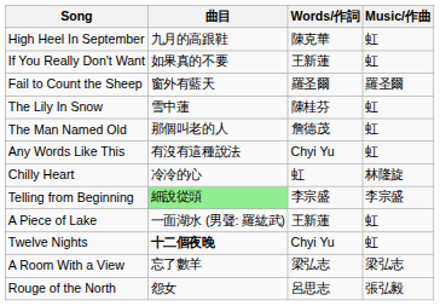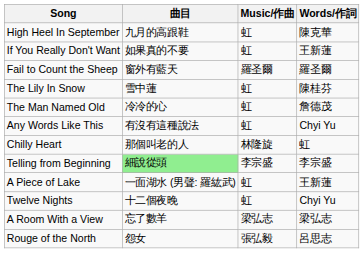columns swapped: Words/作詞 <-> Music/作曲
The Man Named Old | 曲目: 那個叫老的人 -> 冷冷的心
Chilly Heart | 曲目: 冷冷的心 -> 那個叫老的人
Twelve Nights | 曲目: bold -> normal
